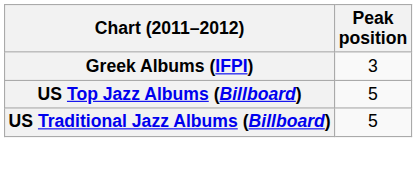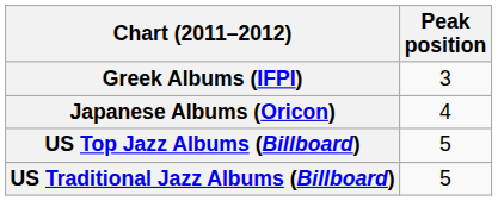+ row: Japanese Albums (Oricon) | 4
